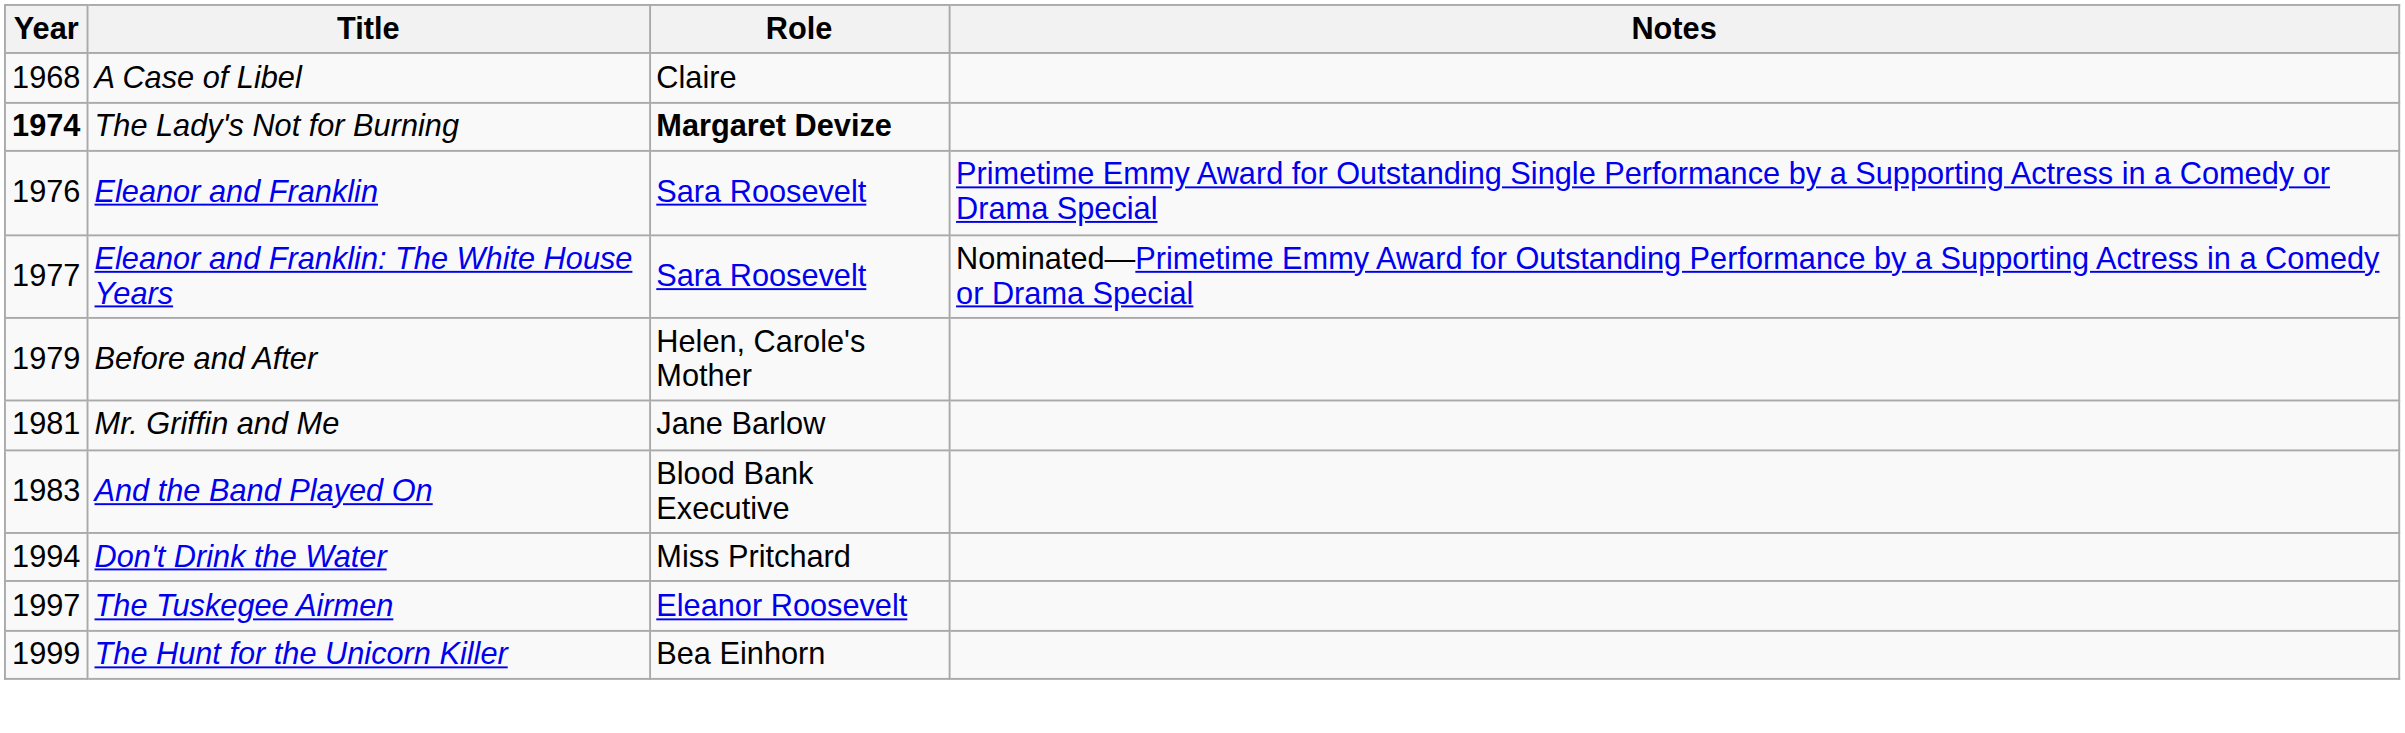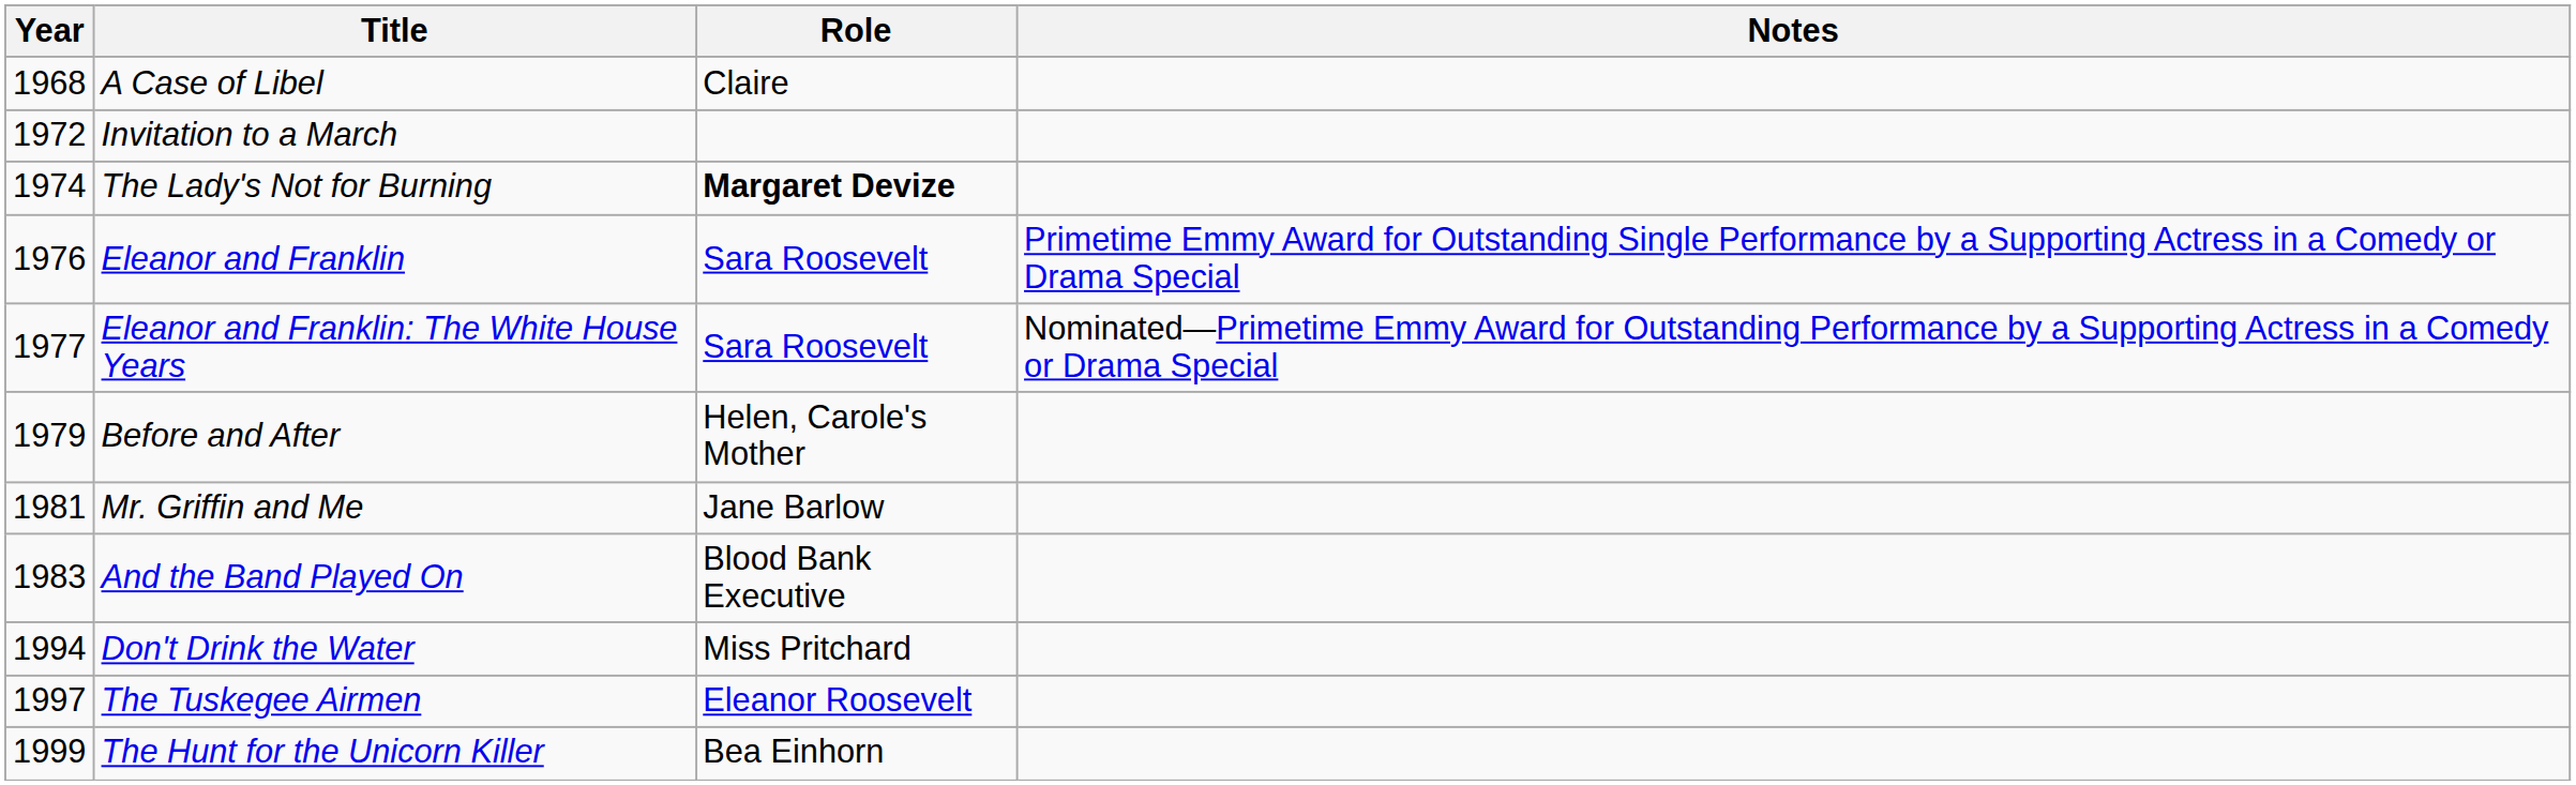+ row: 1972 | Invitation to a March
The Lady's Not for Burning | Year: bold -> normal
